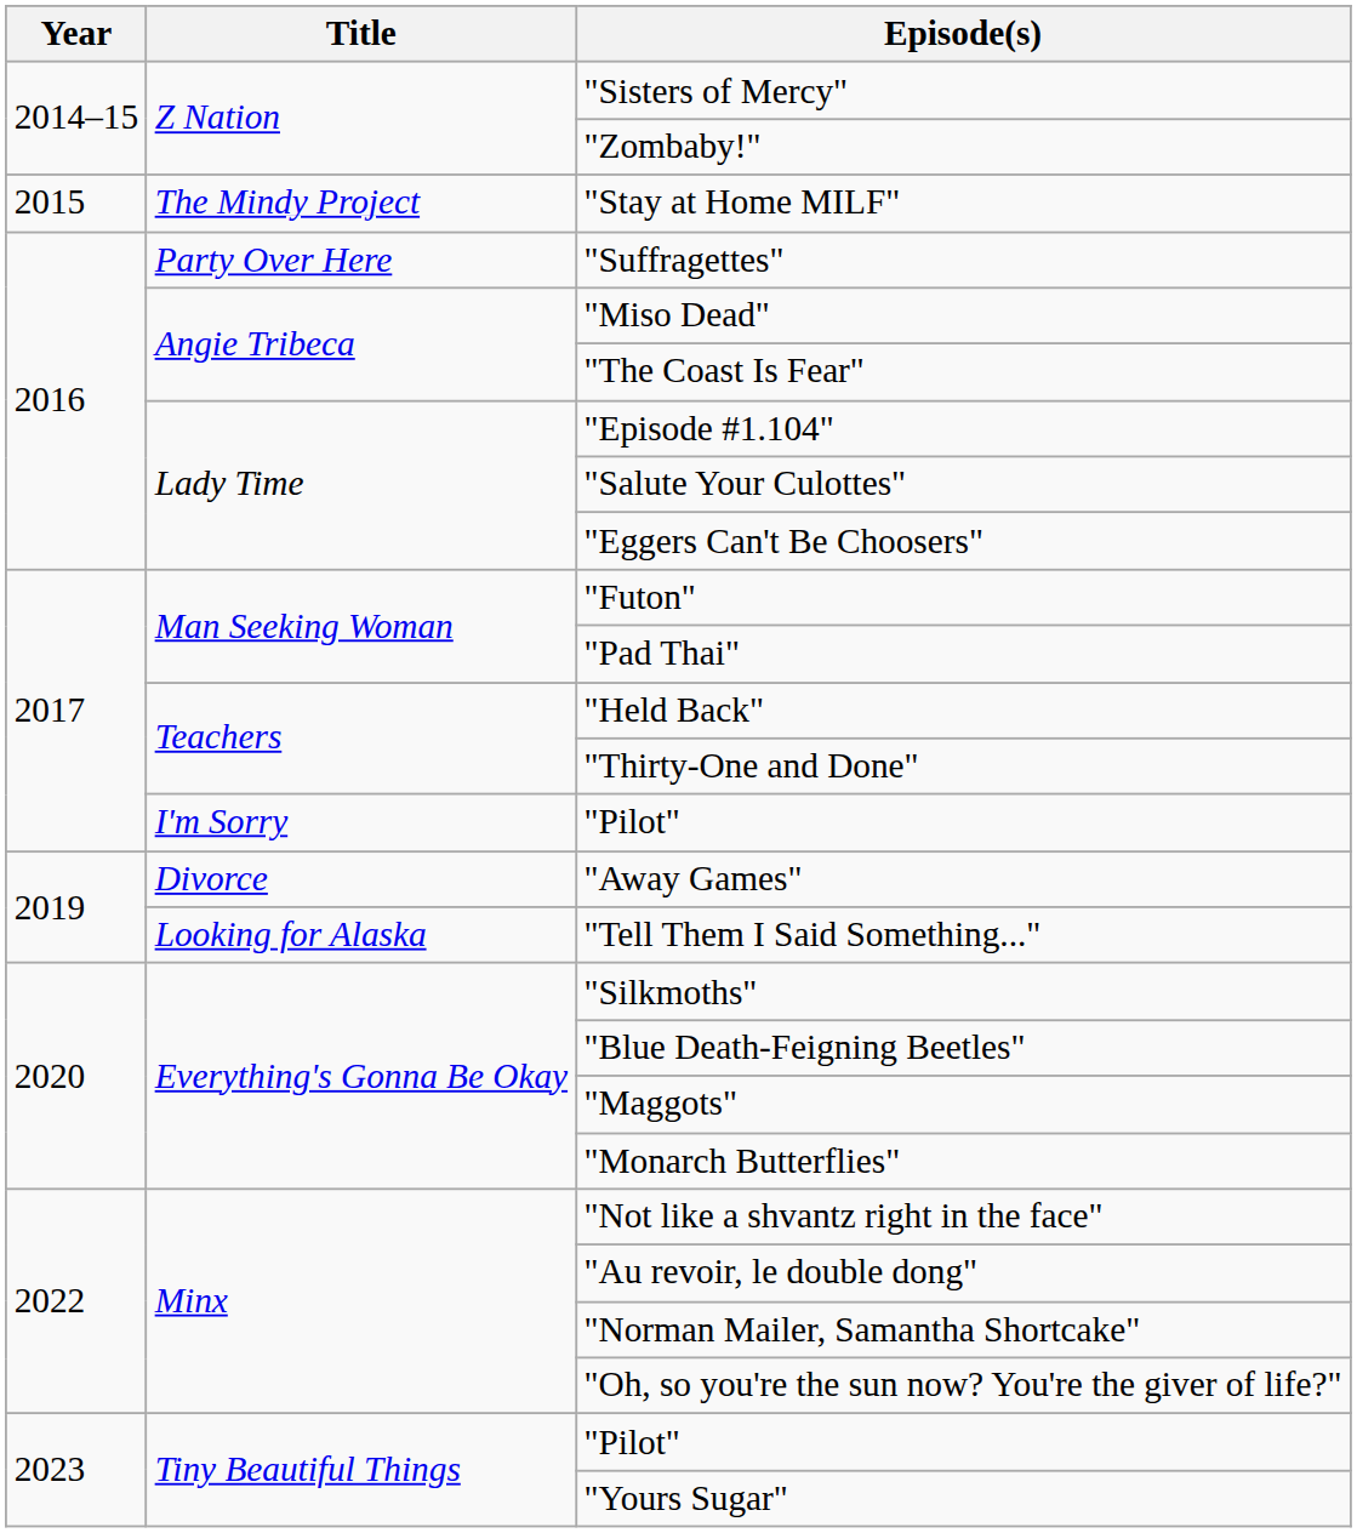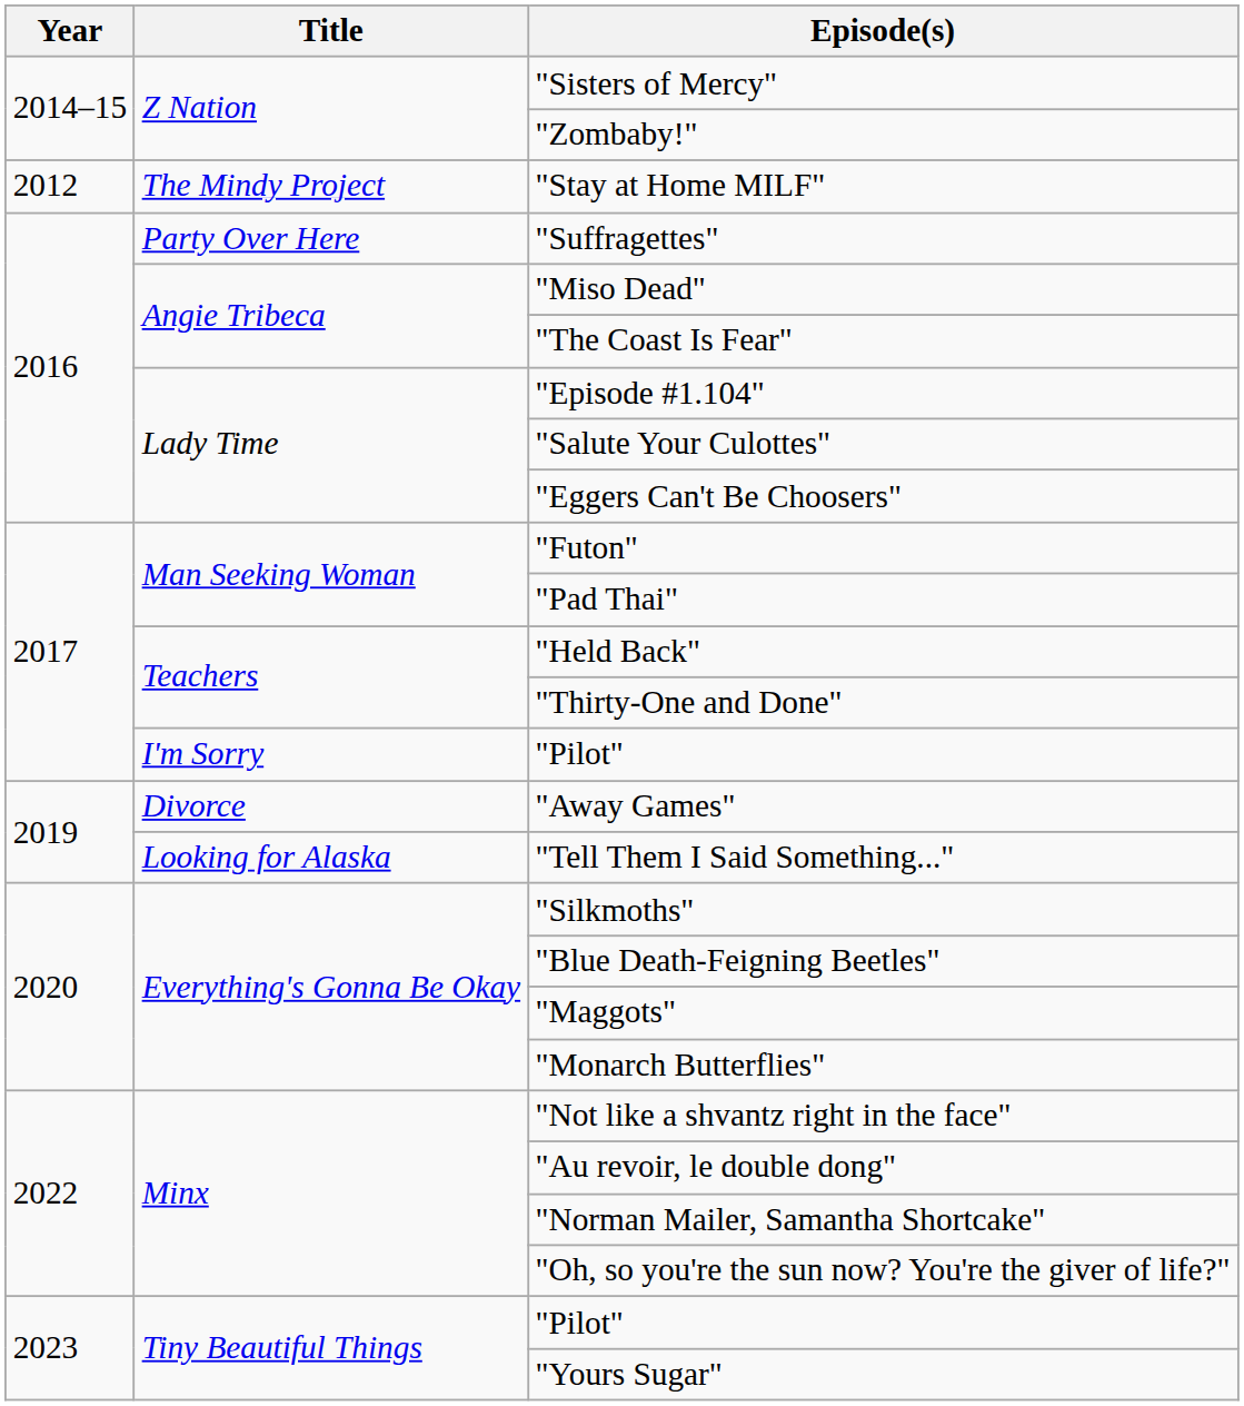"Stay at Home MILF" | Year: 2015 -> 2012
